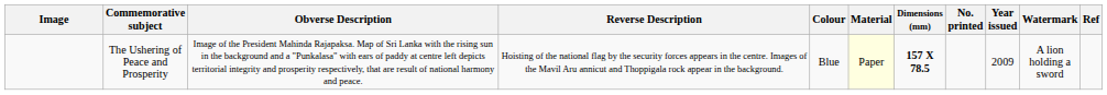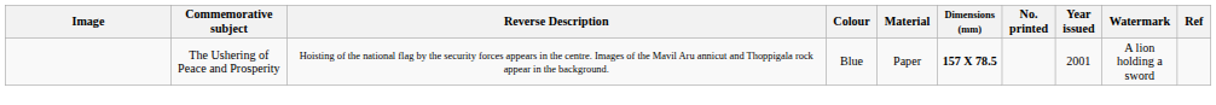- column: Obverse Description | Image of the President Mahinda Rajapaksa. Map of Sri Lanka with the rising sun in the background and a "Punkalasa" with ears of paddy at centre left depicts territorial integrity and prosperity respectively, that are result of national harmony and peace.
The Ushering of Peace and Prosperity | Material: lightyellow background -> no background
The Ushering of Peace and Prosperity | Year issued: 2009 -> 2001
